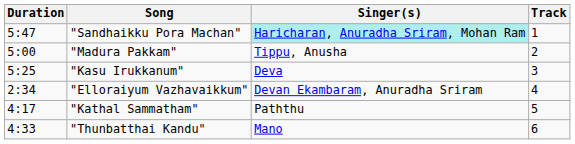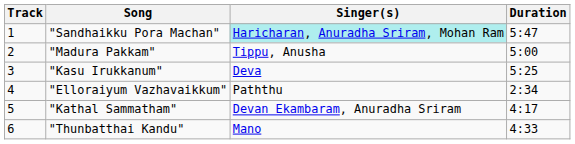columns swapped: Track <-> Duration
"Elloraiyum Vazhavaikkum" | Singer(s): Devan Ekambaram, Anuradha Sriram -> Paththu
"Kathal Sammatham" | Singer(s): Paththu -> Devan Ekambaram, Anuradha Sriram
